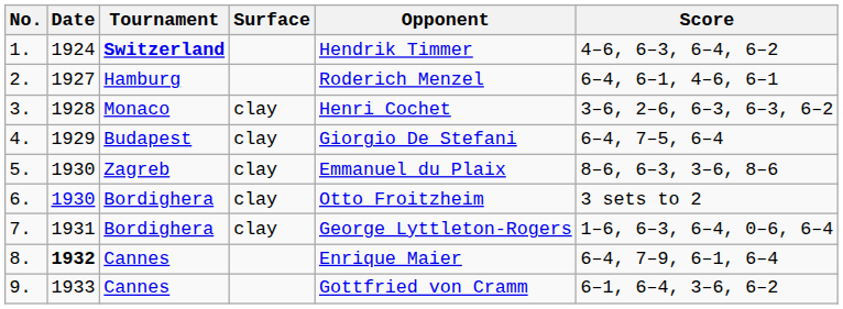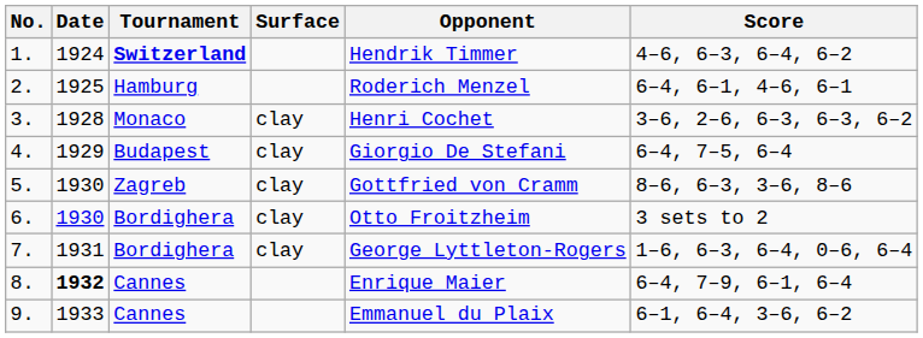2. | Date: 1927 -> 1925
5. | Opponent: Emmanuel du Plaix -> Gottfried von Cramm
9. | Opponent: Gottfried von Cramm -> Emmanuel du Plaix
